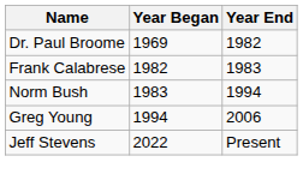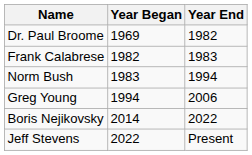+ row: Boris Nejikovsky | 2014 | 2022
